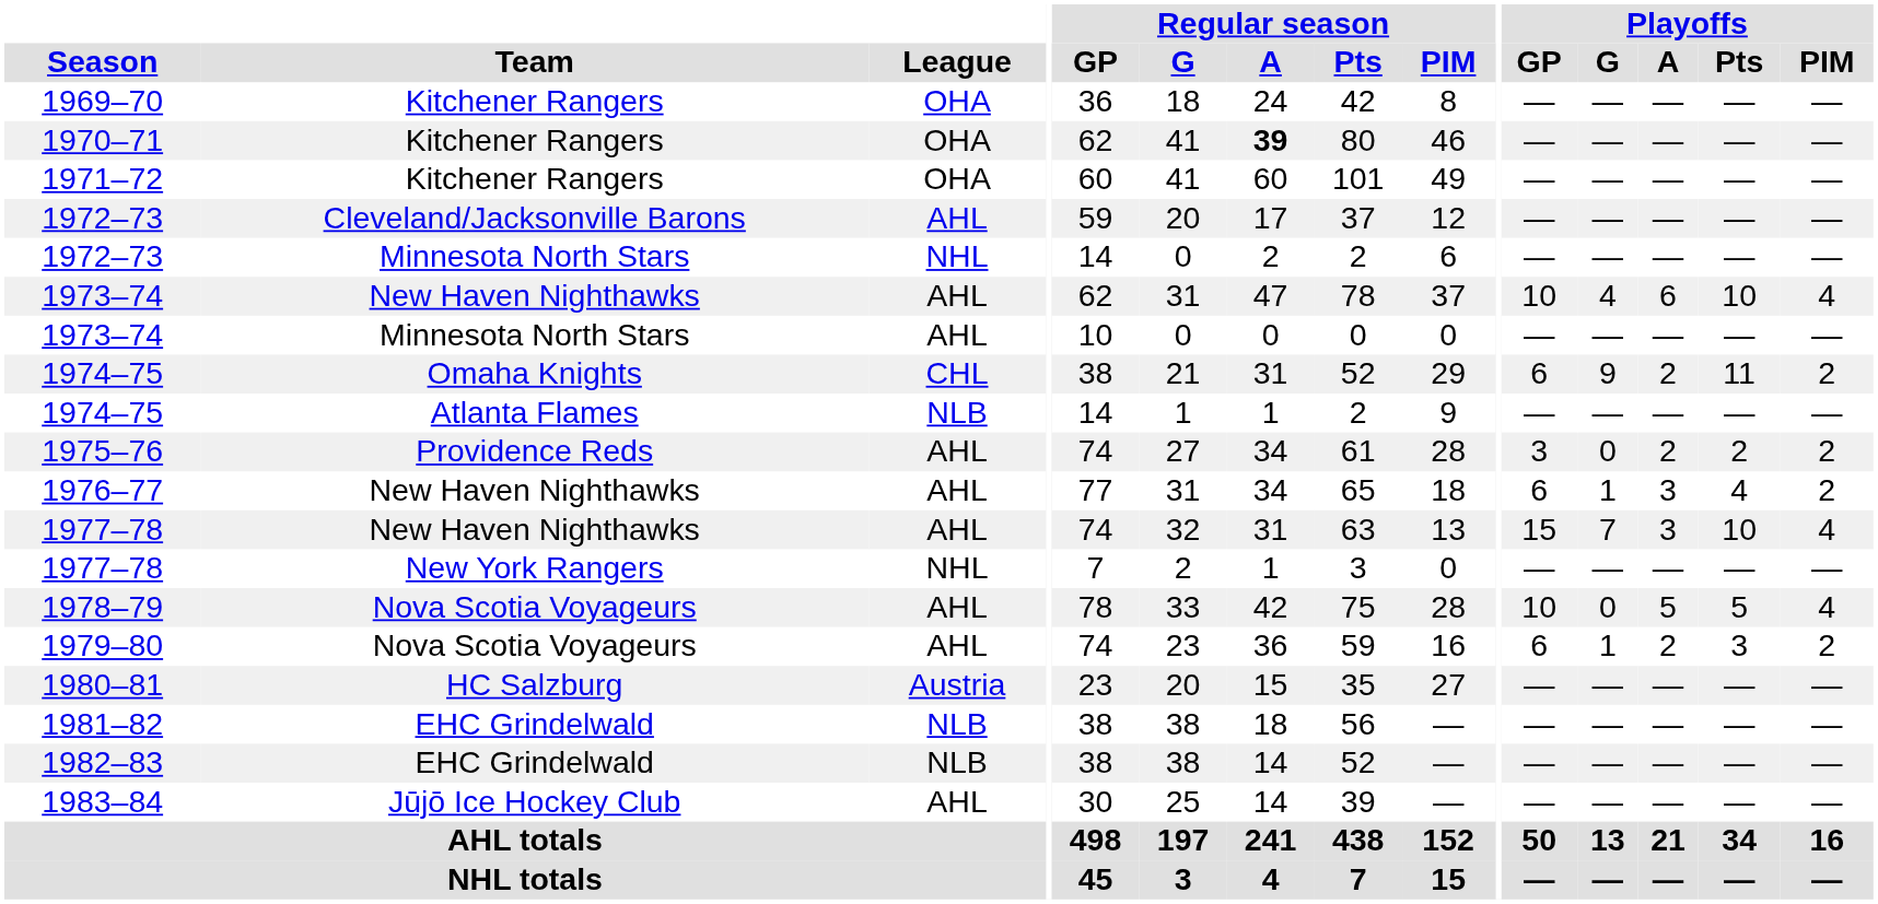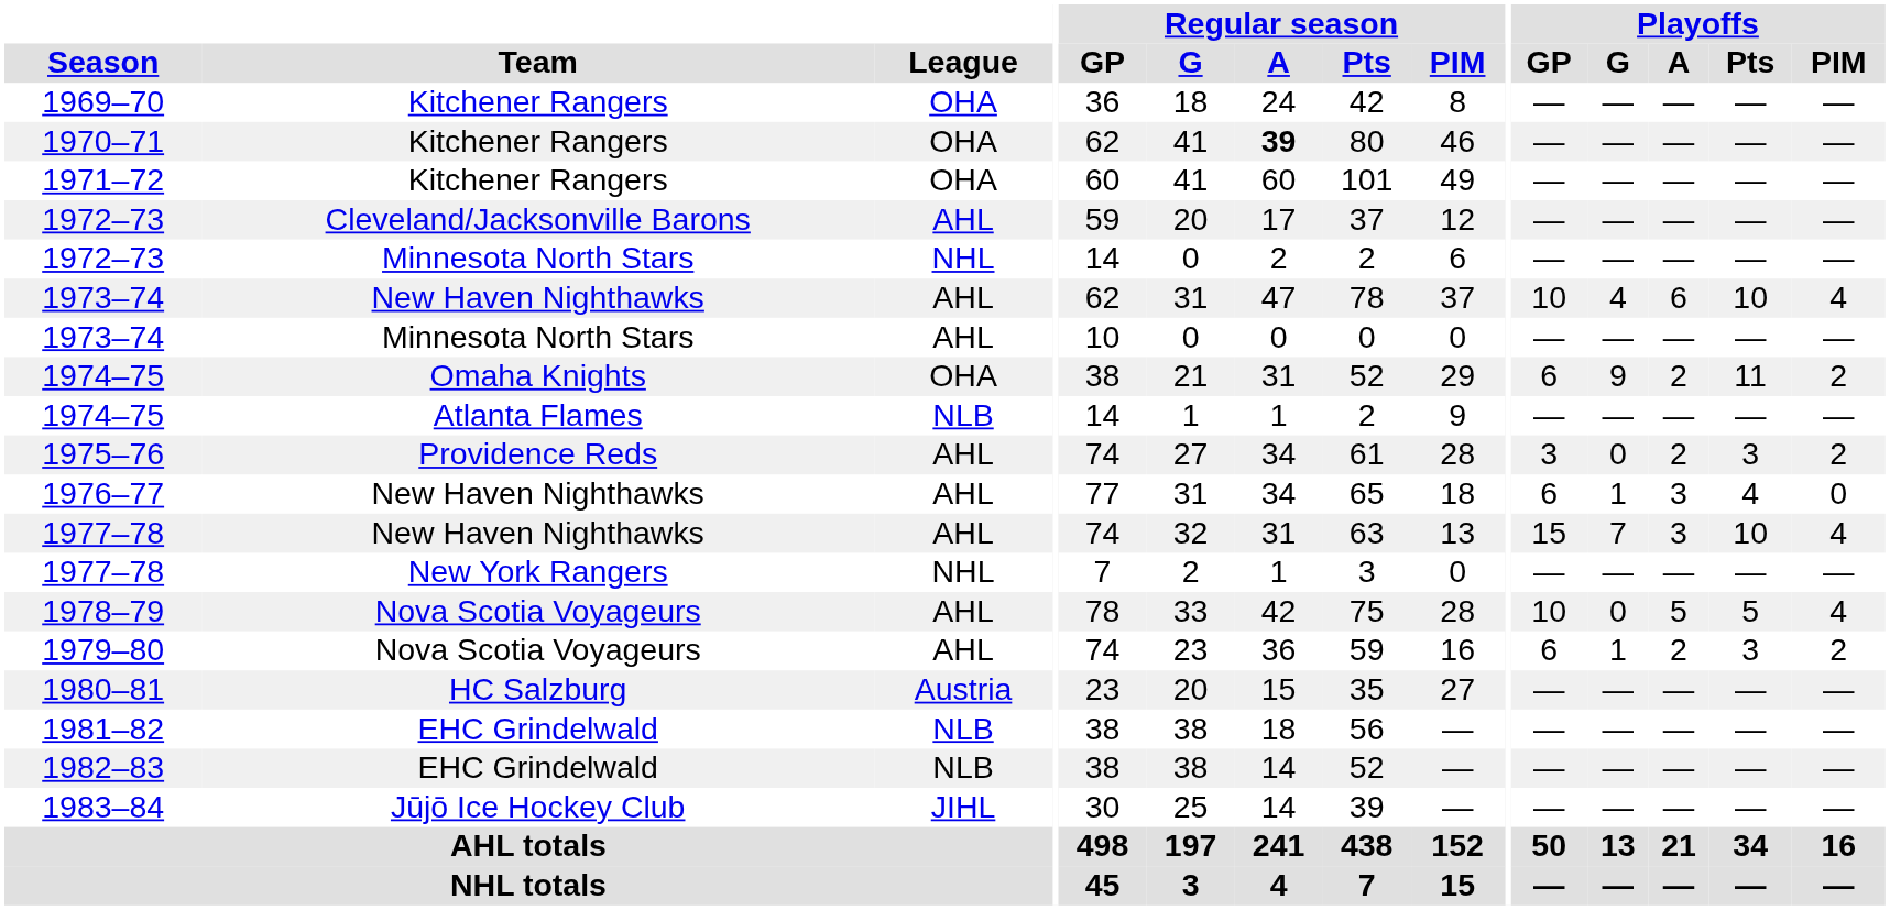1974–75 / Omaha Knights | League: CHL -> OHA
1975–76 | Playoffs / Pts: 2 -> 3
1976–77 | Playoffs / PIM: 2 -> 0
1983–84 | League: AHL -> JIHL
